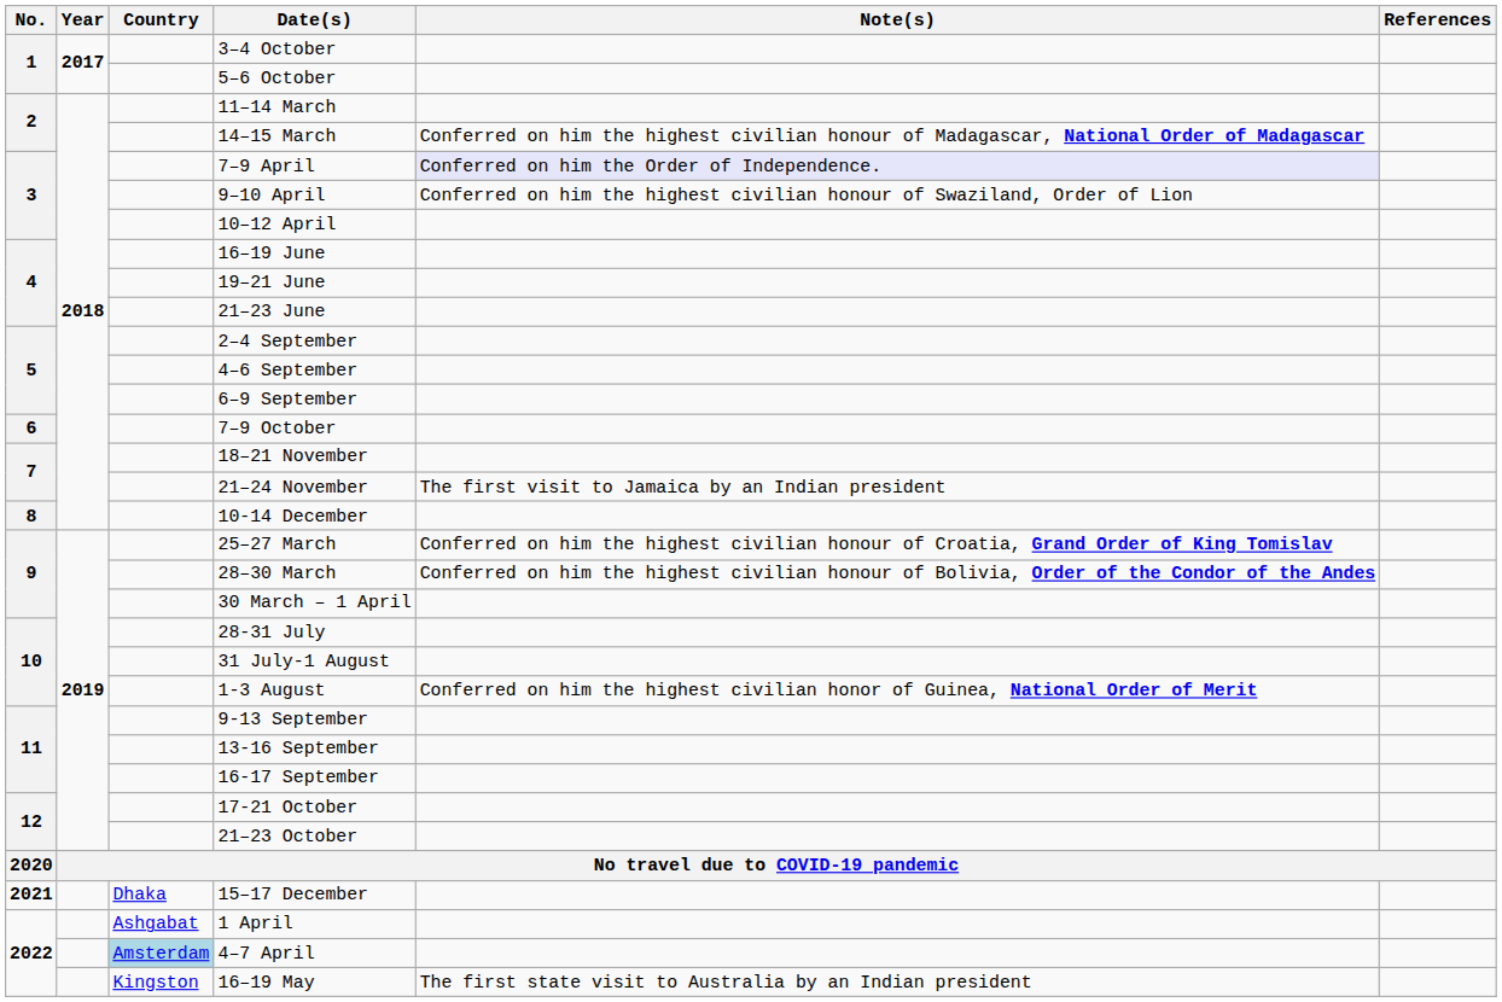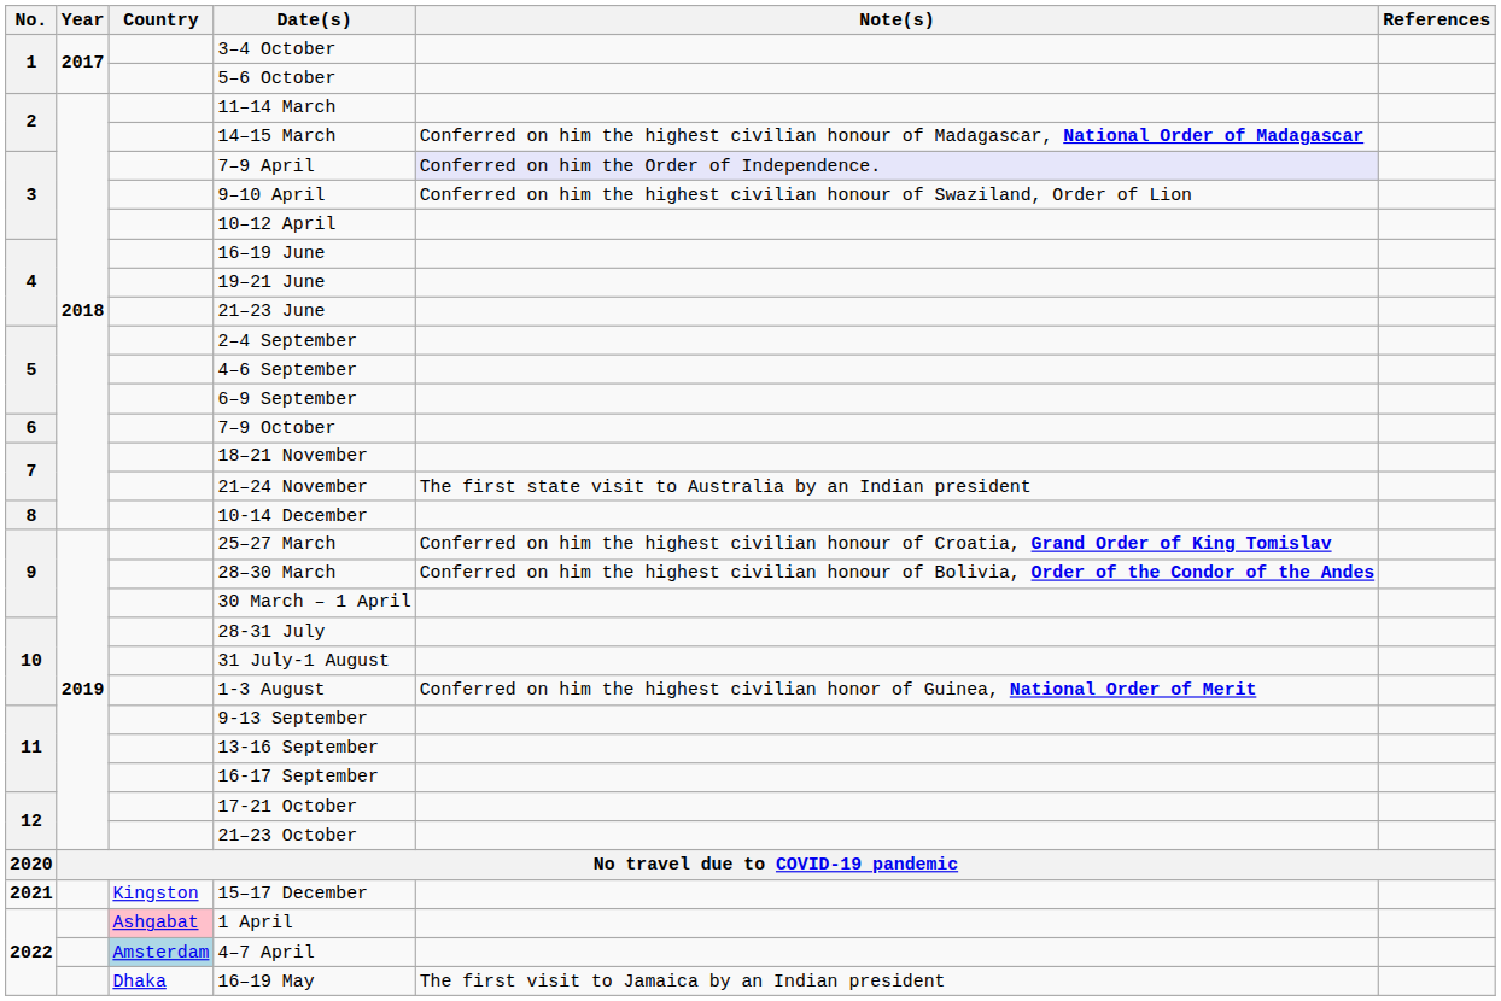21–24 November | Note(s): The first visit to Jamaica by an Indian president -> The first state visit to Australia by an Indian president
15–17 December | Country: Dhaka -> Kingston
1 April | Country: no background -> pink background
16–19 May | Country: Kingston -> Dhaka
16–19 May | Note(s): The first state visit to Australia by an Indian president -> The first visit to Jamaica by an Indian president
